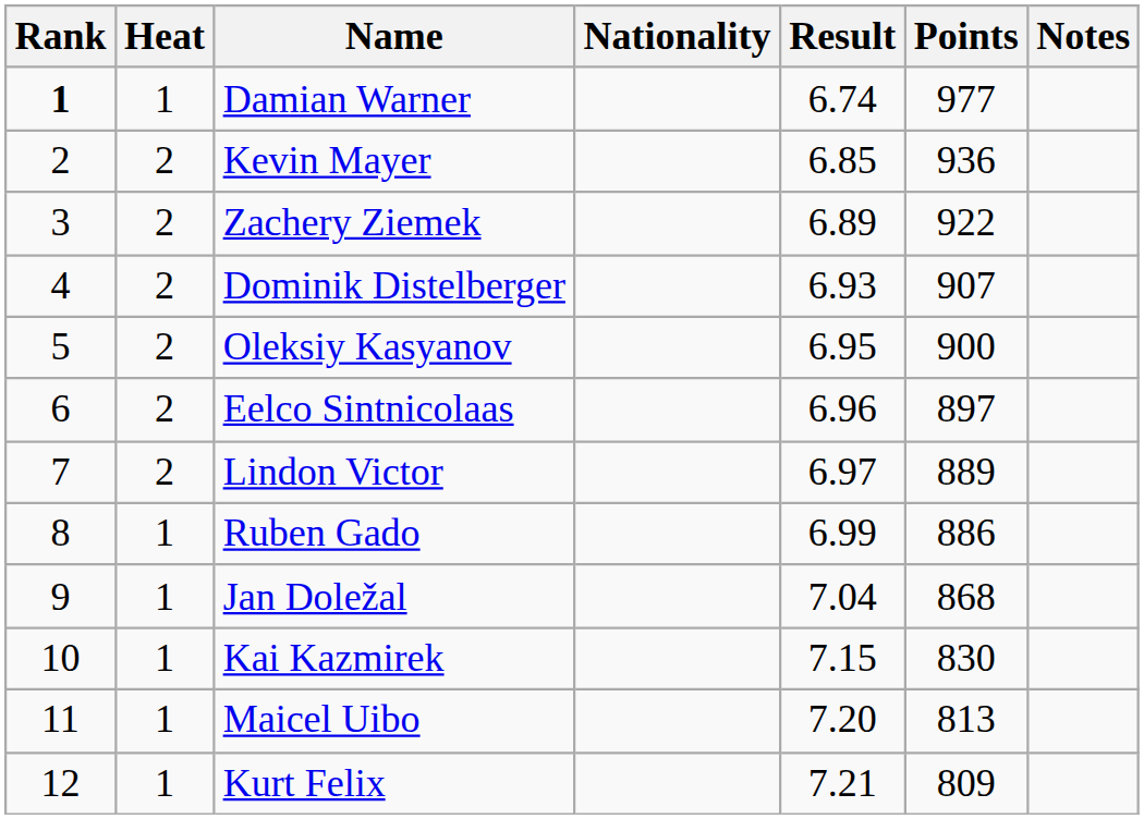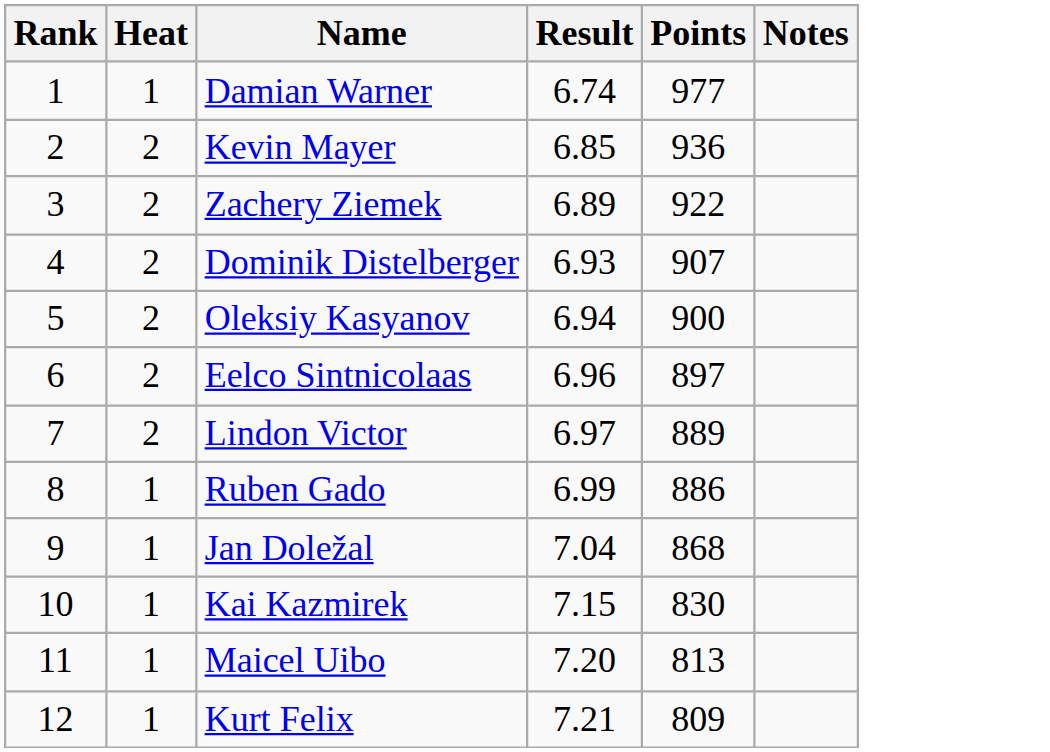- column: Nationality
Damian Warner | Rank: bold -> normal
Oleksiy Kasyanov | Result: 6.95 -> 6.94
